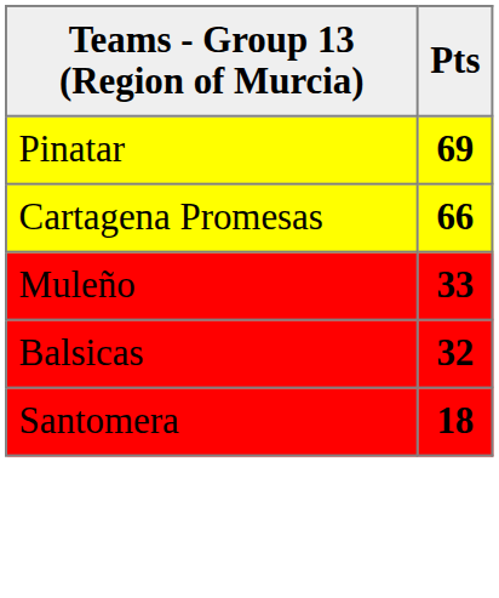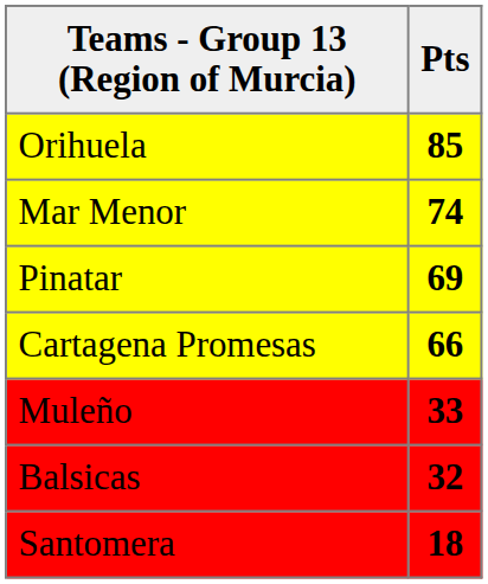+ row: Orihuela | 85
+ row: Mar Menor | 74
